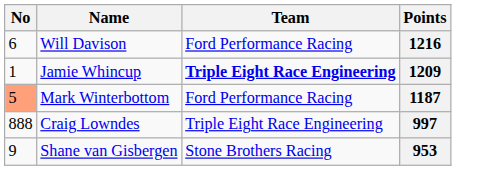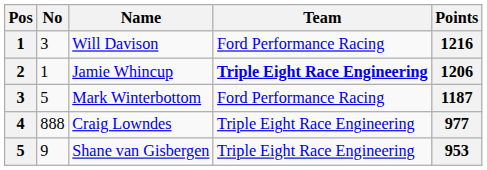+ column: Pos | 1 | 2 | 3 | 4 | 5
Will Davison | No: 6 -> 3
Jamie Whincup | Points: 1209 -> 1206
Mark Winterbottom | No: lightsalmon background -> no background
Craig Lowndes | Points: 997 -> 977
Shane van Gisbergen | Team: Stone Brothers Racing -> Triple Eight Race Engineering
